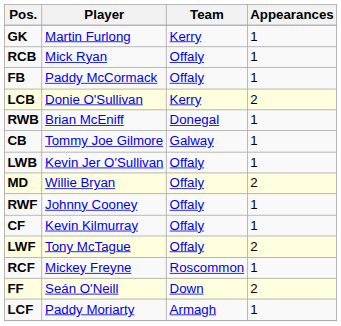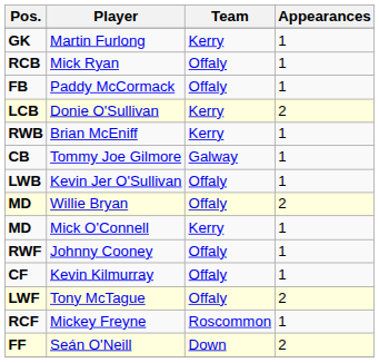Brian McEniff | Team: Donegal -> Kerry
+ row: MD | Mick O'Connell | Kerry | 1
- row: LCF | Paddy Moriarty | Armagh | 1
